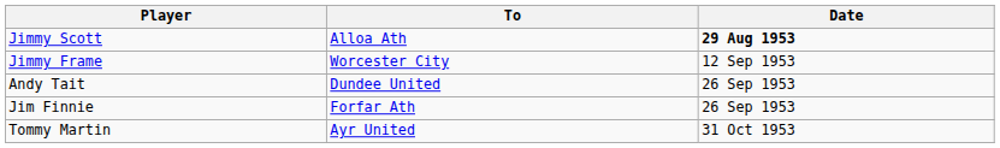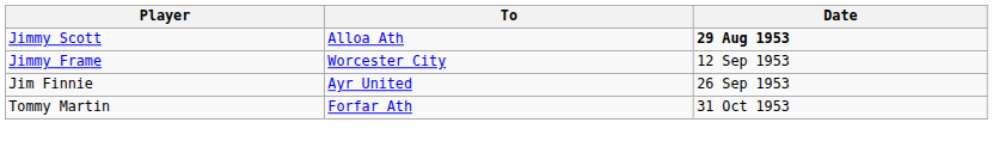- row: Andy Tait | Dundee United | 26 Sep 1953
Jim Finnie | To: Forfar Ath -> Ayr United
Tommy Martin | To: Ayr United -> Forfar Ath
